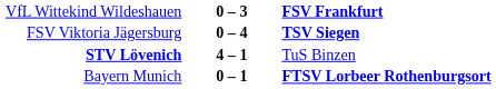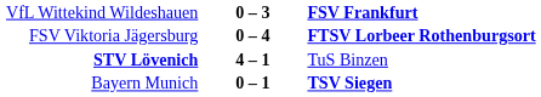FSV Viktoria Jägersburg | column 3: TSV Siegen -> FTSV Lorbeer Rothenburgsort
Bayern Munich | column 3: FTSV Lorbeer Rothenburgsort -> TSV Siegen
